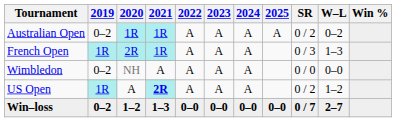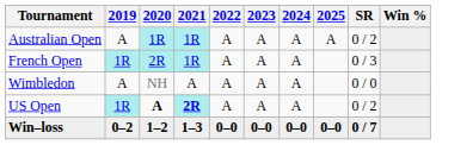- column: W–L | 0–2 | 1–3 | 0–0 | 1–2 | 2–7
Australian Open | 2019: 0–2 -> A
Wimbledon | 2019: 0–2 -> A
US Open | 2020: normal -> bold
